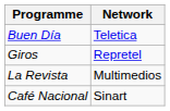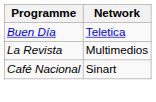- row: Giros | Repretel
